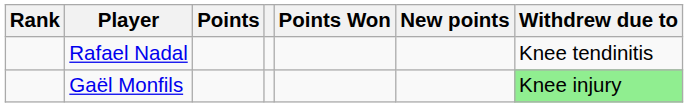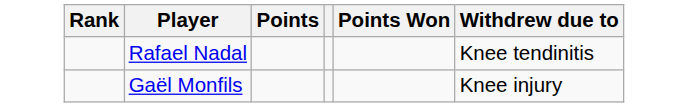- column: New points
Gaël Monfils | Withdrew due to: lightgreen background -> no background
